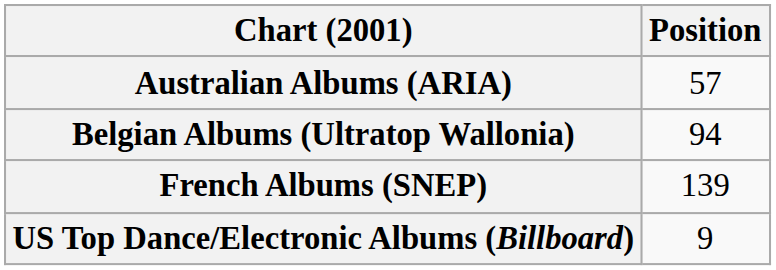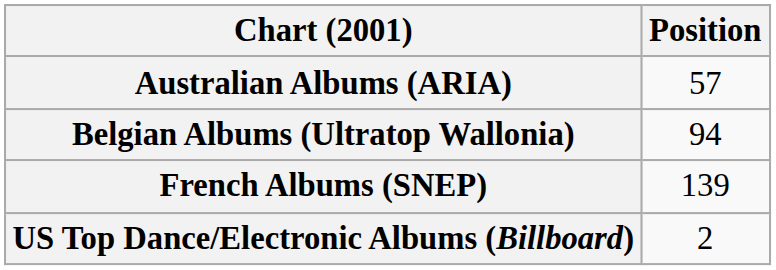US Top Dance/Electronic Albums (Billboard) | Position: 9 -> 2
